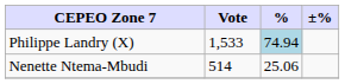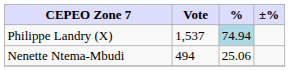Philippe Landry (X) | Vote: 1,533 -> 1,537
Nenette Ntema-Mbudi | Vote: 514 -> 494
